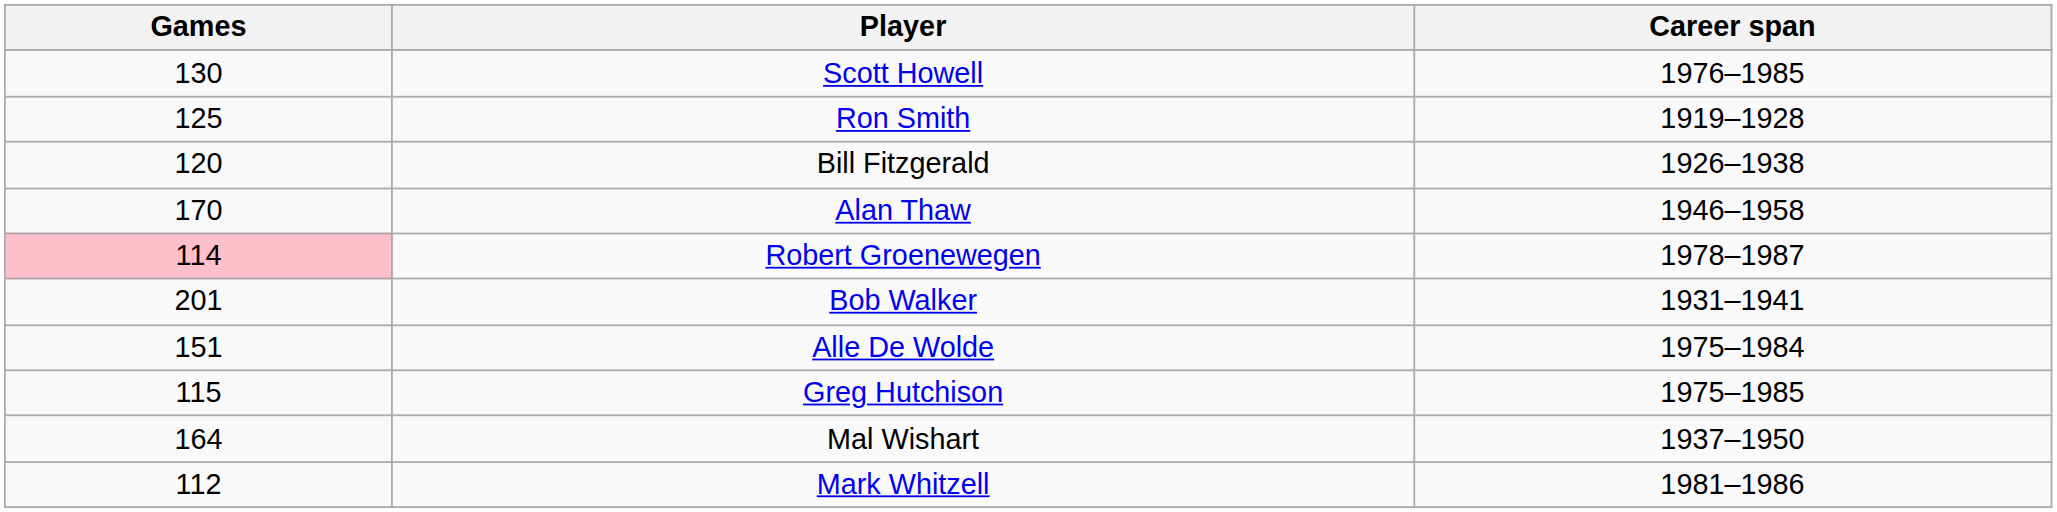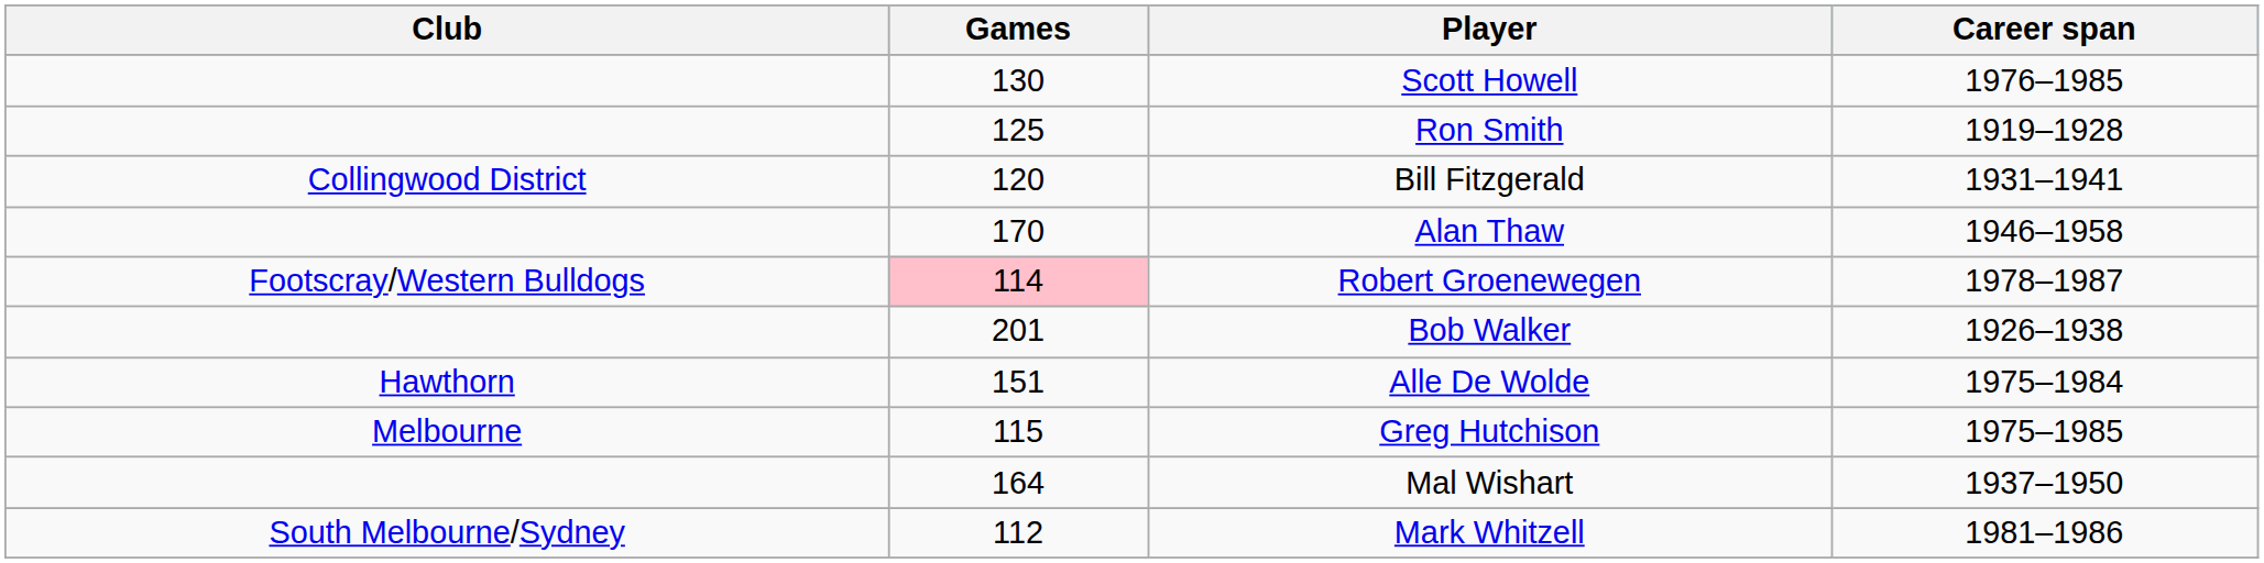+ column: Club | Collingwood District | Footscray/Western Bulldogs | Hawthorn | Melbourne | South Melbourne/Sydney
Bill Fitzgerald | Career span: 1926–1938 -> 1931–1941
Bob Walker | Career span: 1931–1941 -> 1926–1938
